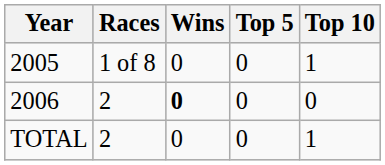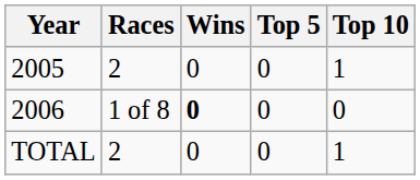2005 | Races: 1 of 8 -> 2
2006 | Races: 2 -> 1 of 8
